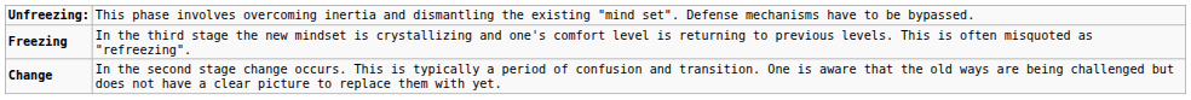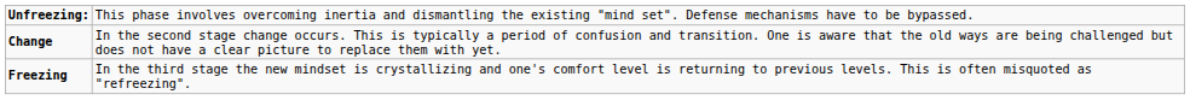rows swapped: Change <-> Freezing
